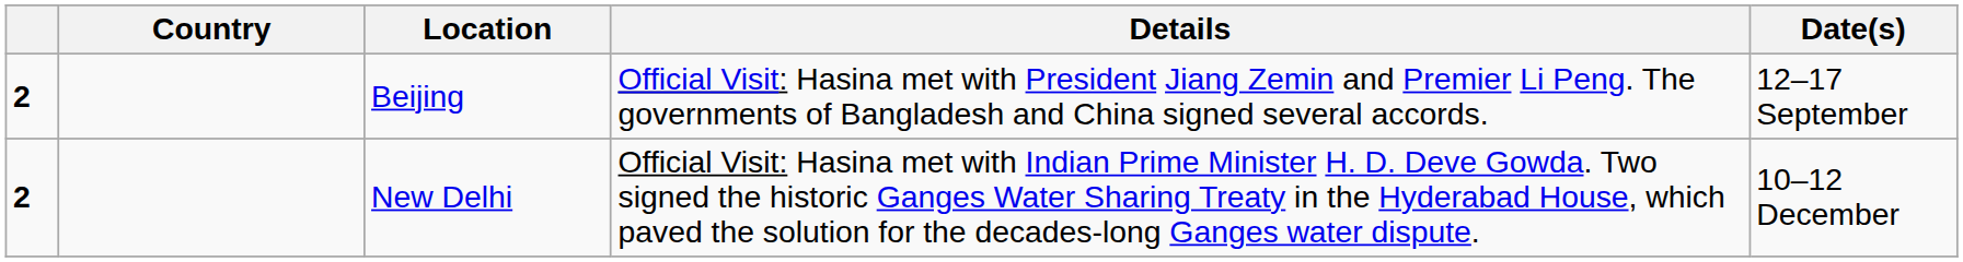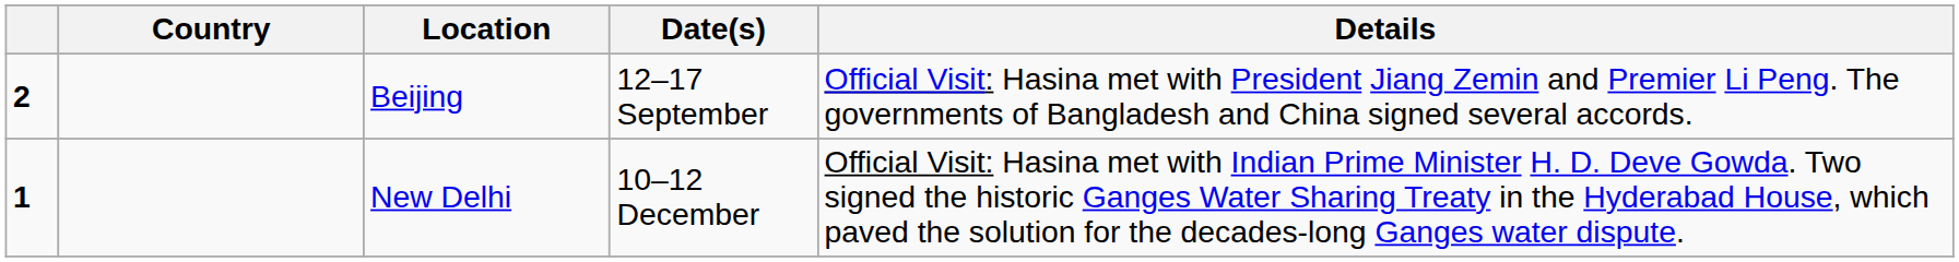columns swapped: Date(s) <-> Details
New Delhi | column 1: 2 -> 1
